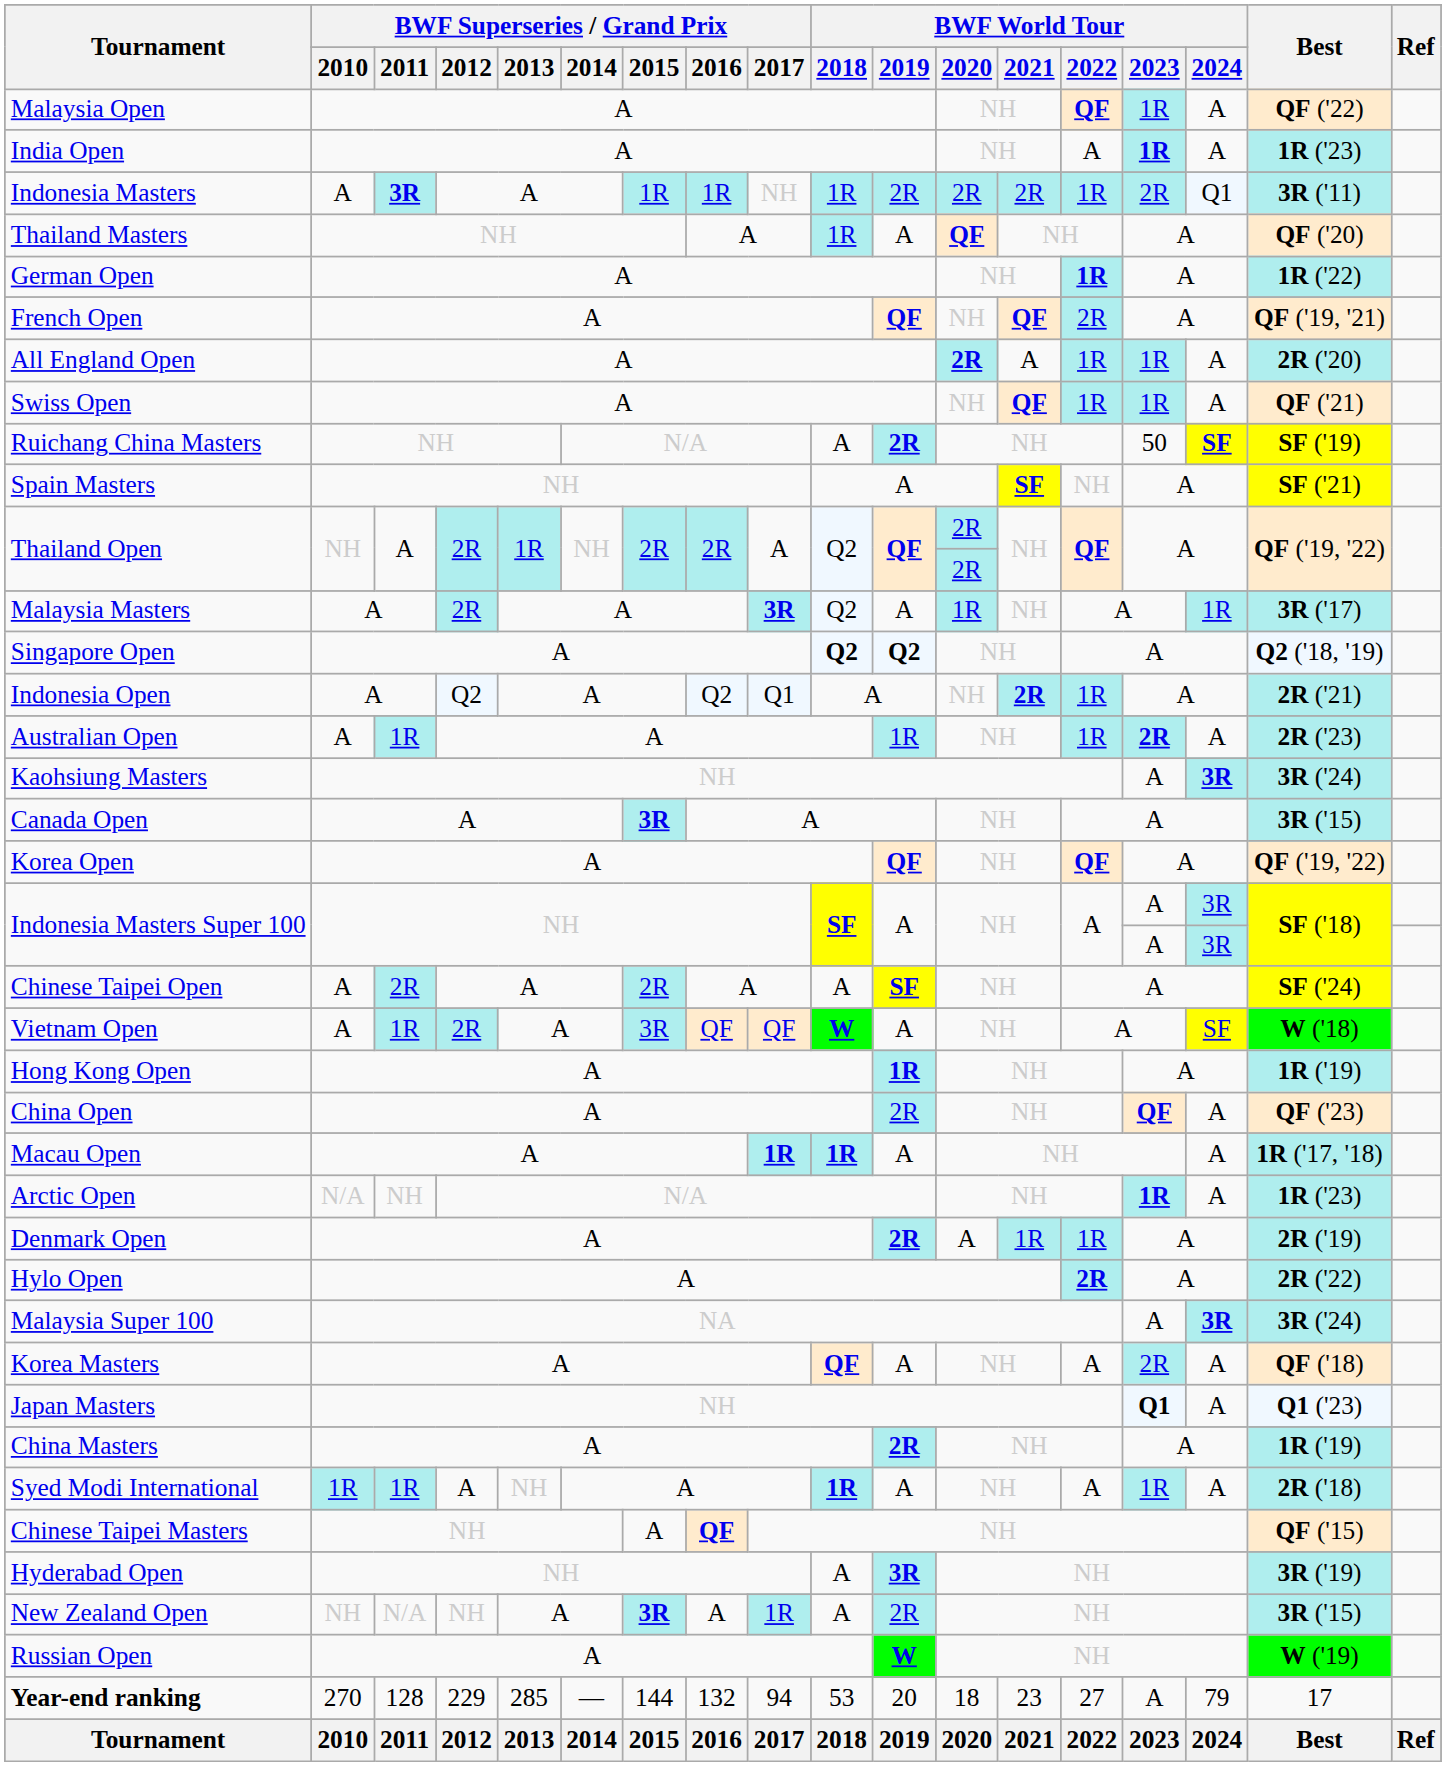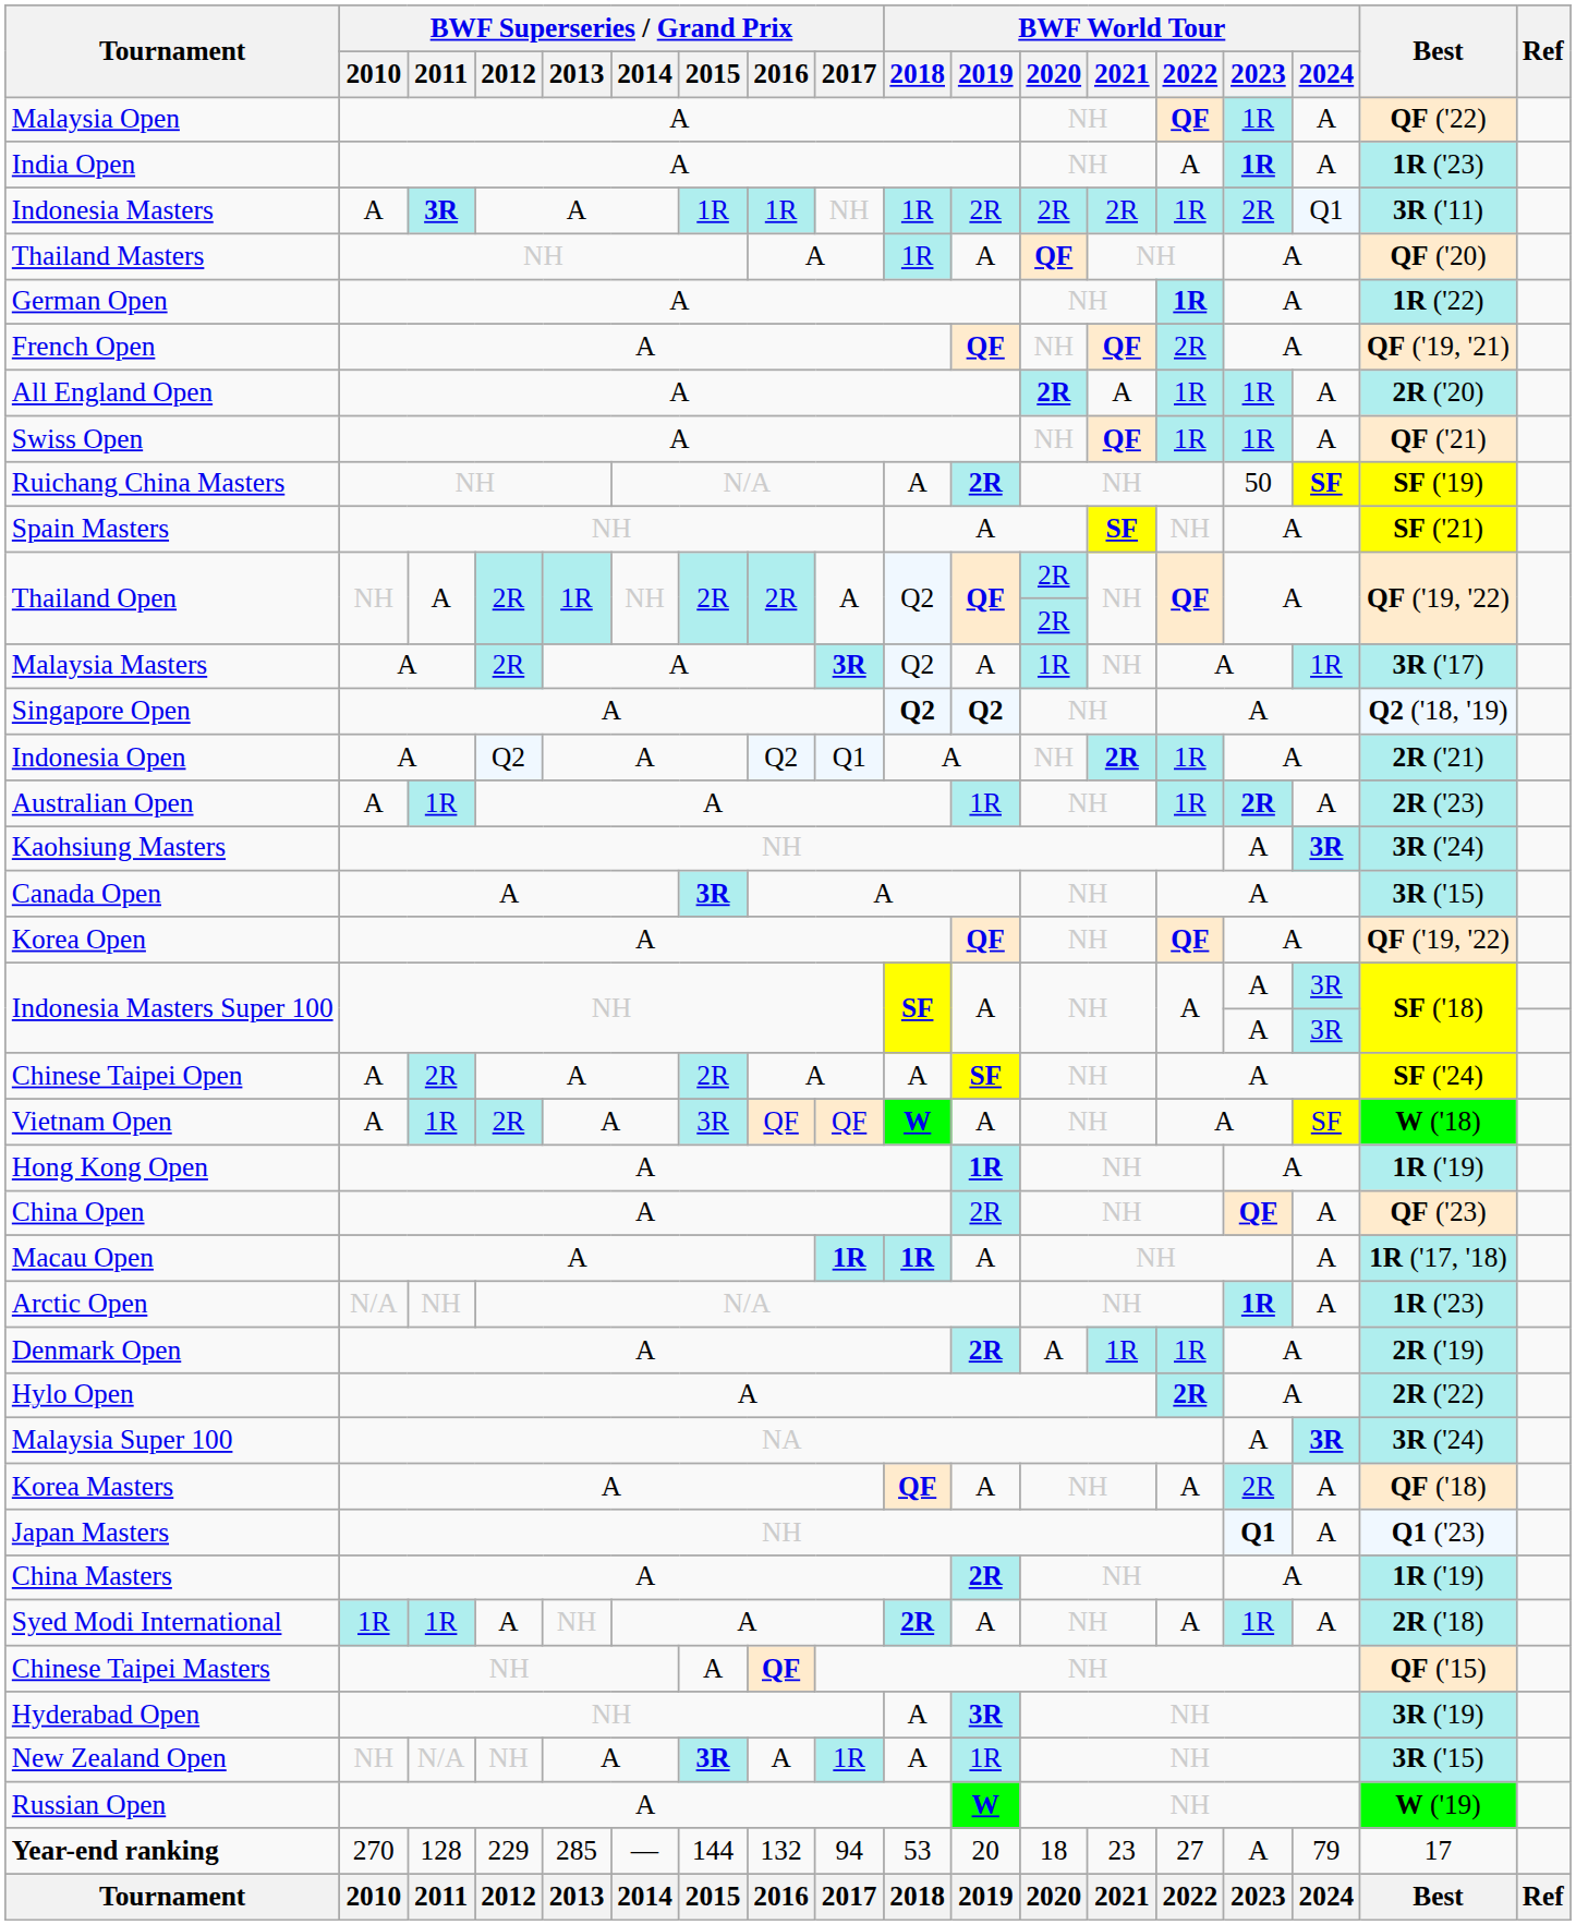Syed Modi International | BWF World Tour / 2018: 1R -> 2R
New Zealand Open | BWF World Tour / 2019: 2R -> 1R
